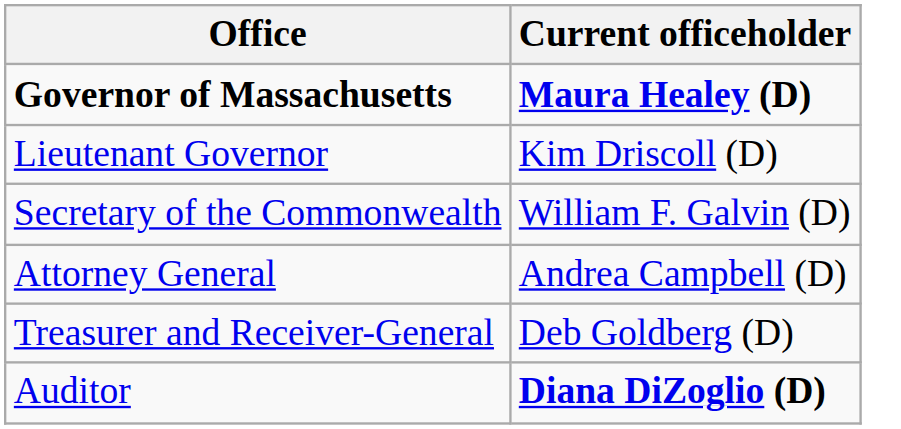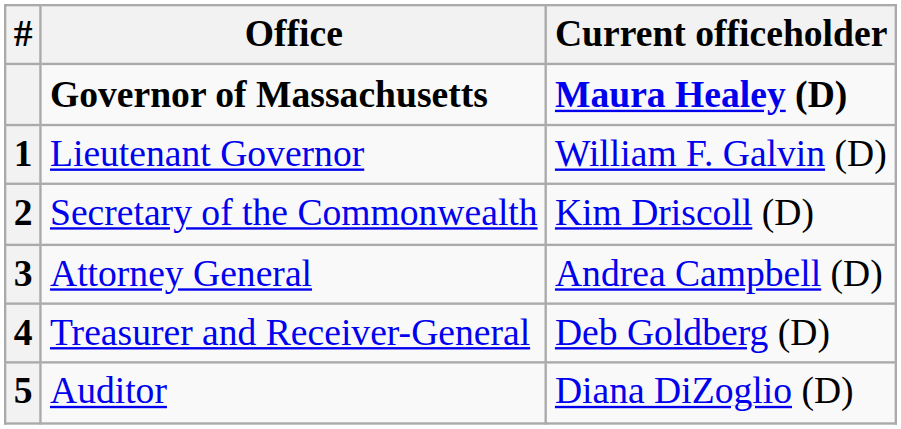+ column: # | 1 | 2 | 3 | 4 | 5
Lieutenant Governor | Current officeholder: Kim Driscoll (D) -> William F. Galvin (D)
Secretary of the Commonwealth | Current officeholder: William F. Galvin (D) -> Kim Driscoll (D)
Auditor | Current officeholder: bold -> normal
